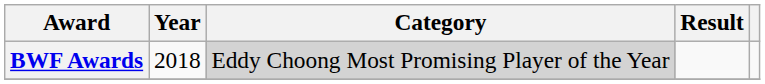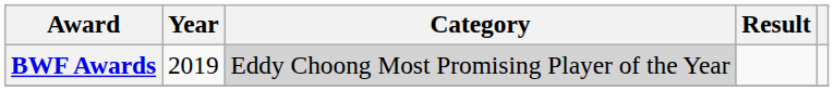BWF Awards | Year: 2018 -> 2019
